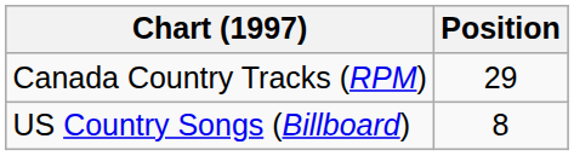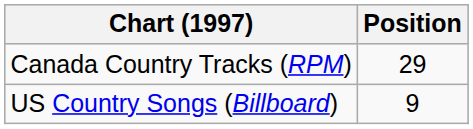US Country Songs (Billboard) | Position: 8 -> 9
